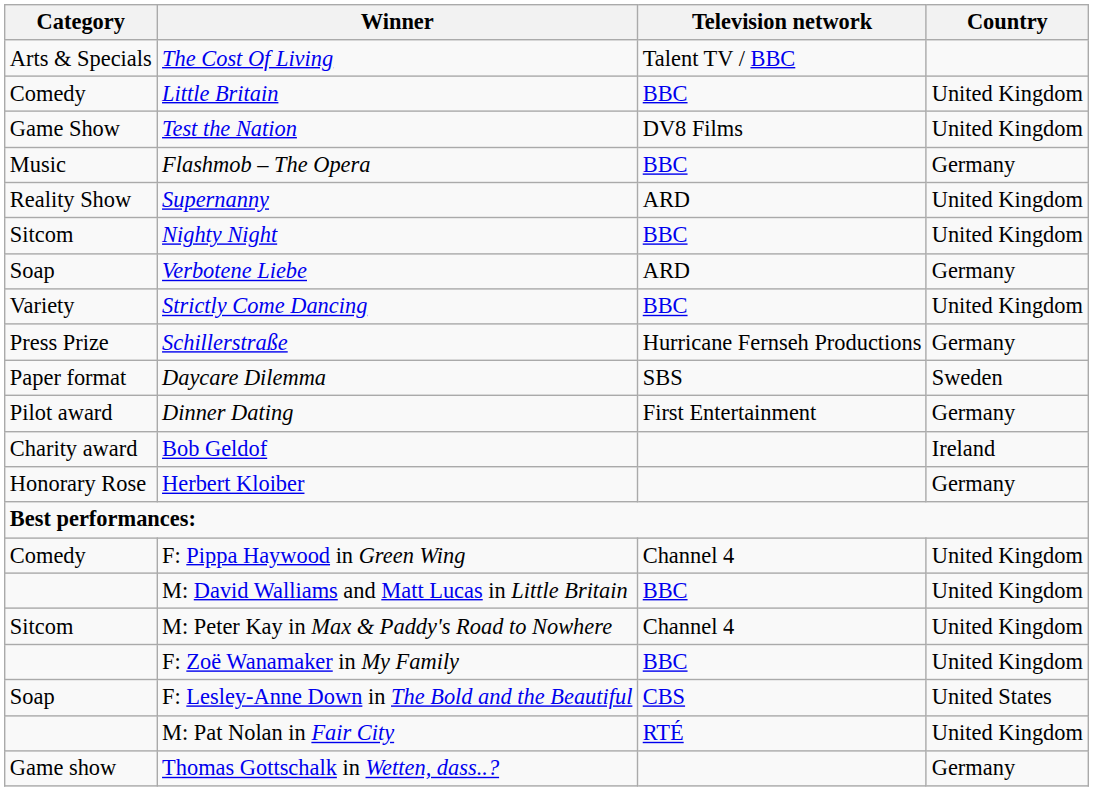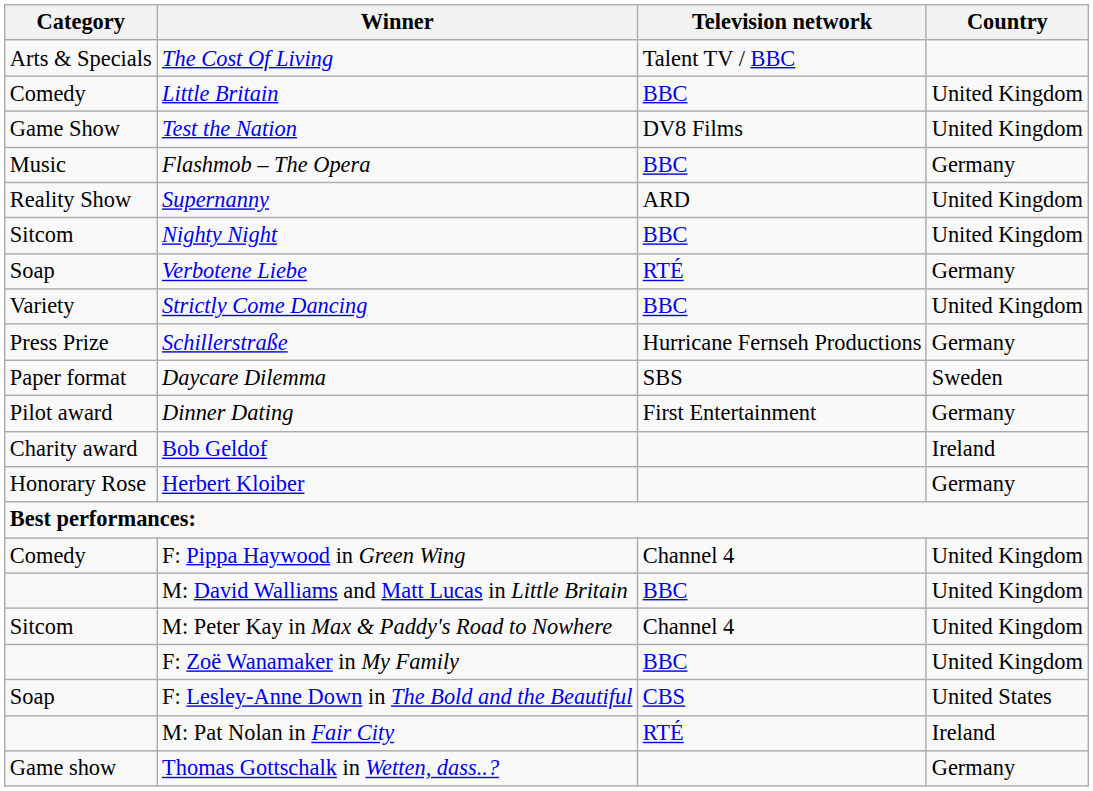Verbotene Liebe | Television network: ARD -> RTÉ
M: Pat Nolan in Fair City | Country: United Kingdom -> Ireland
